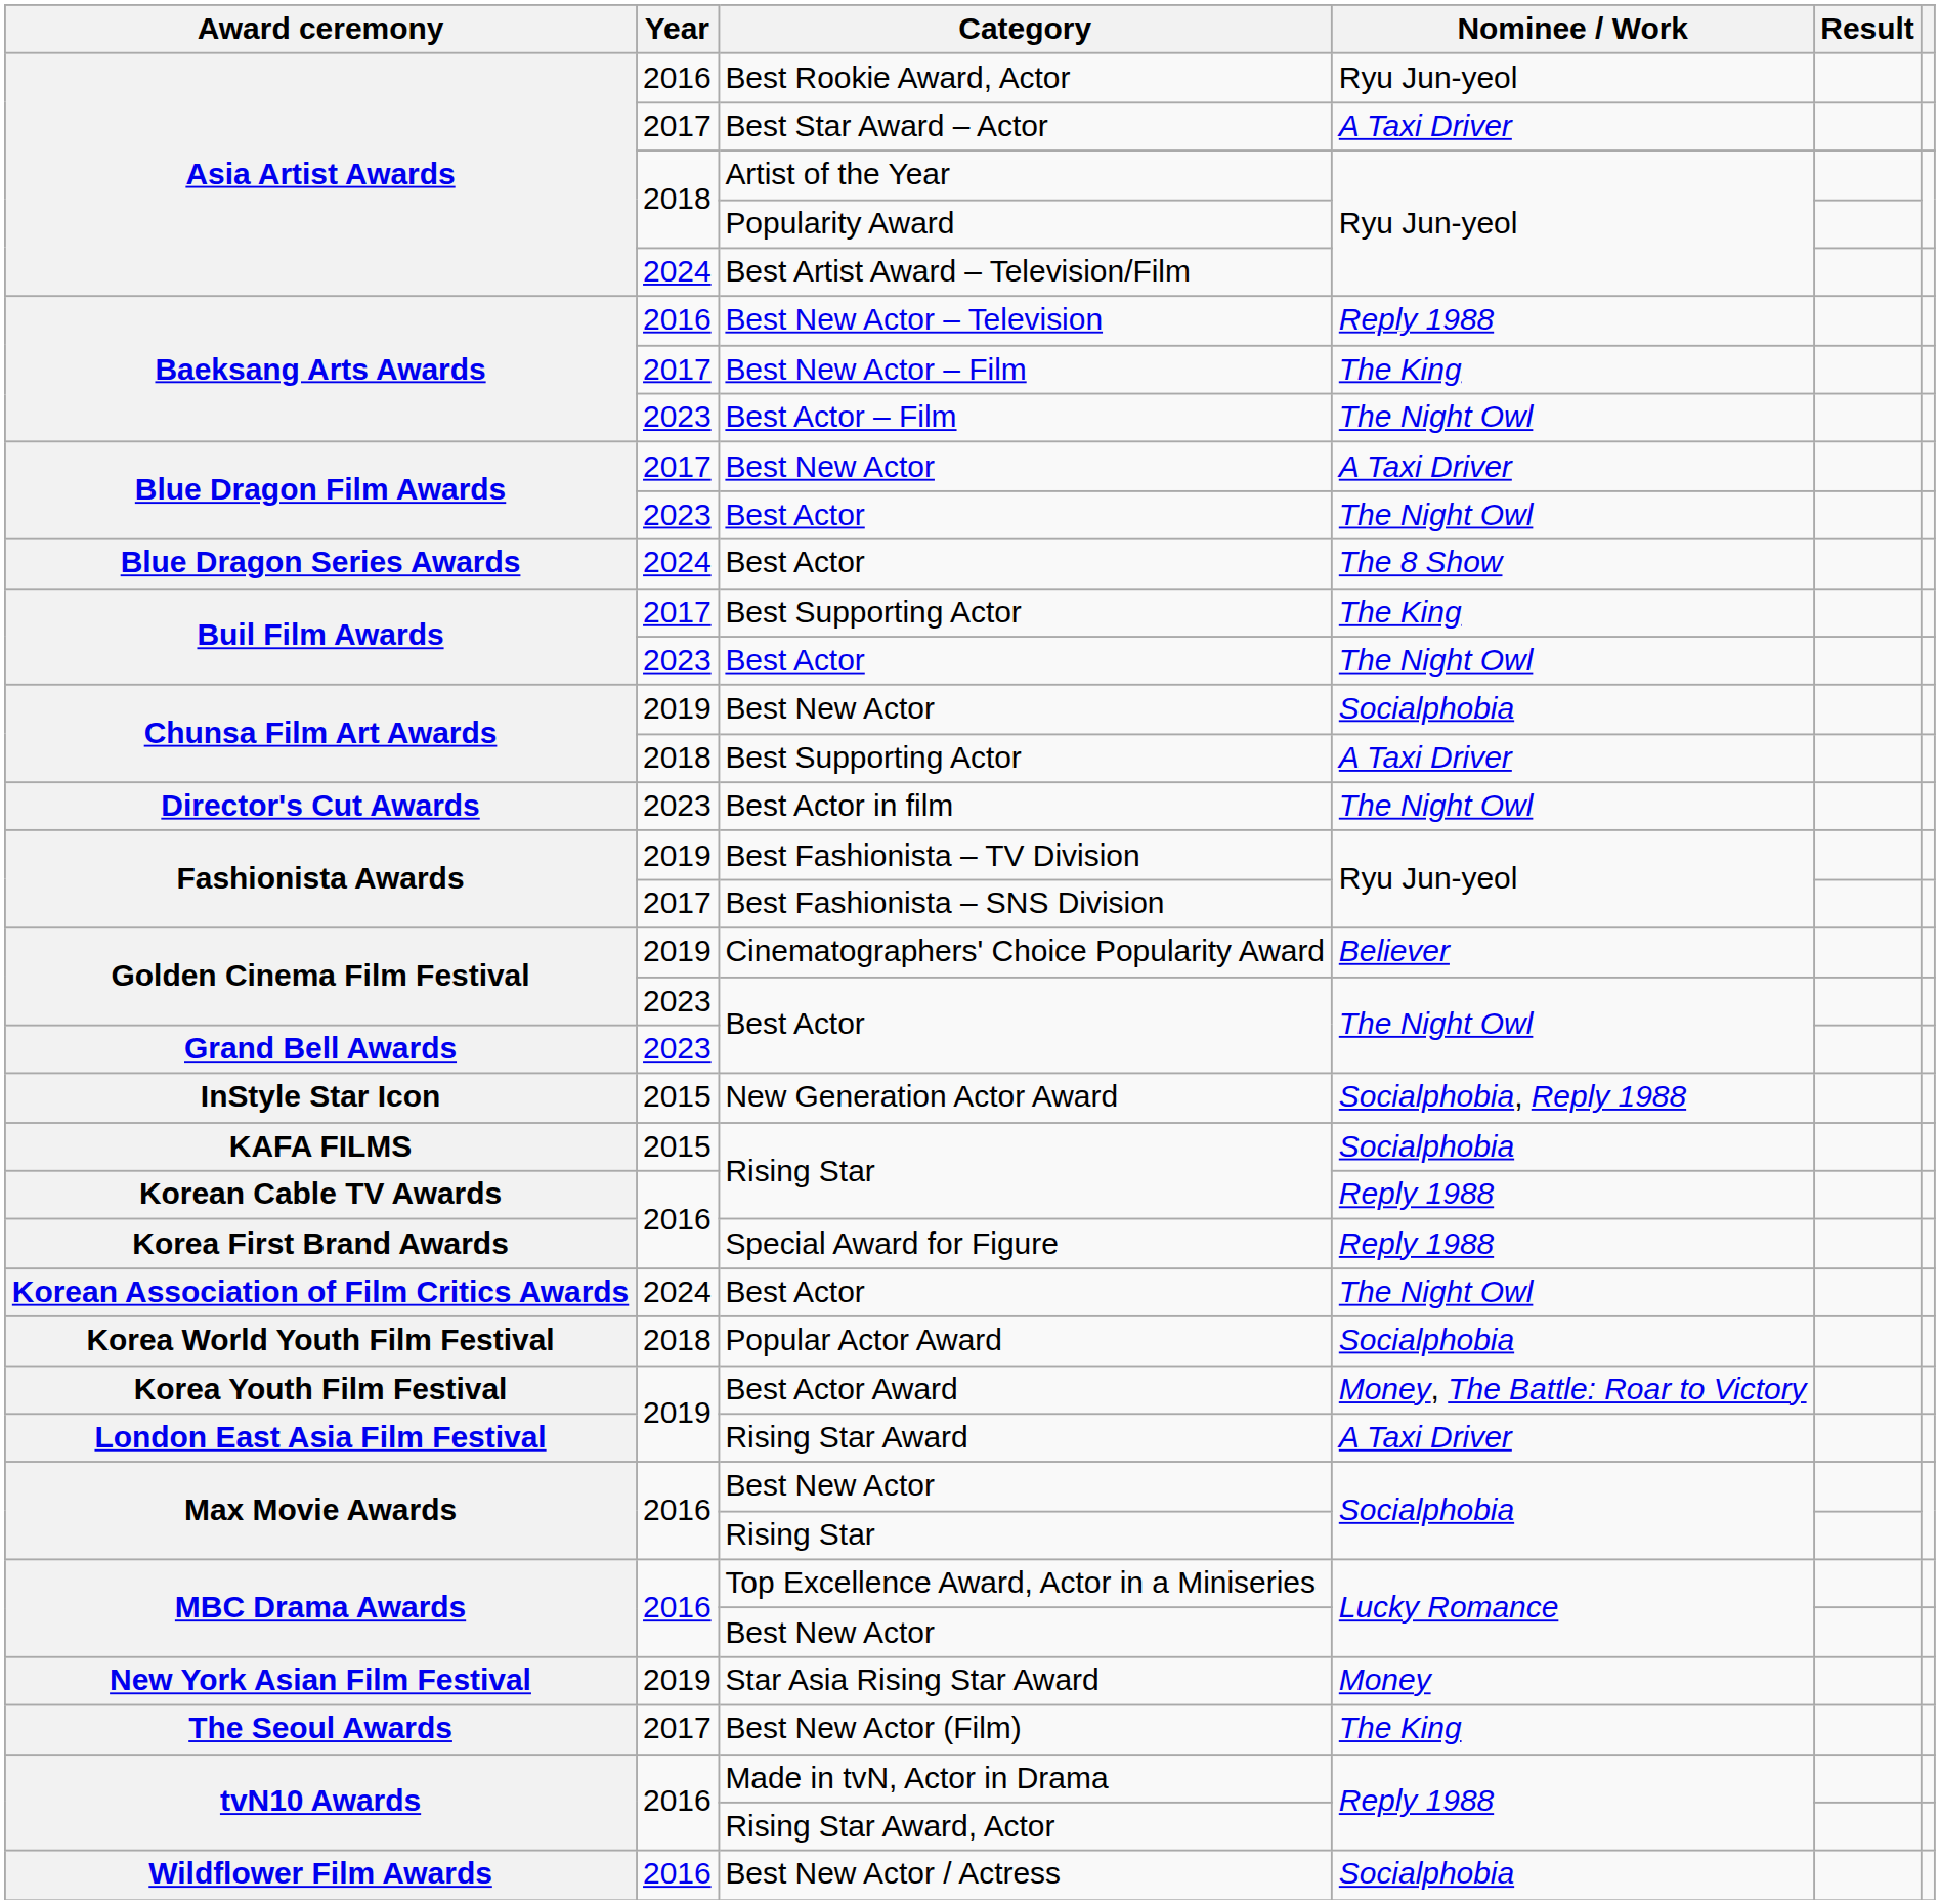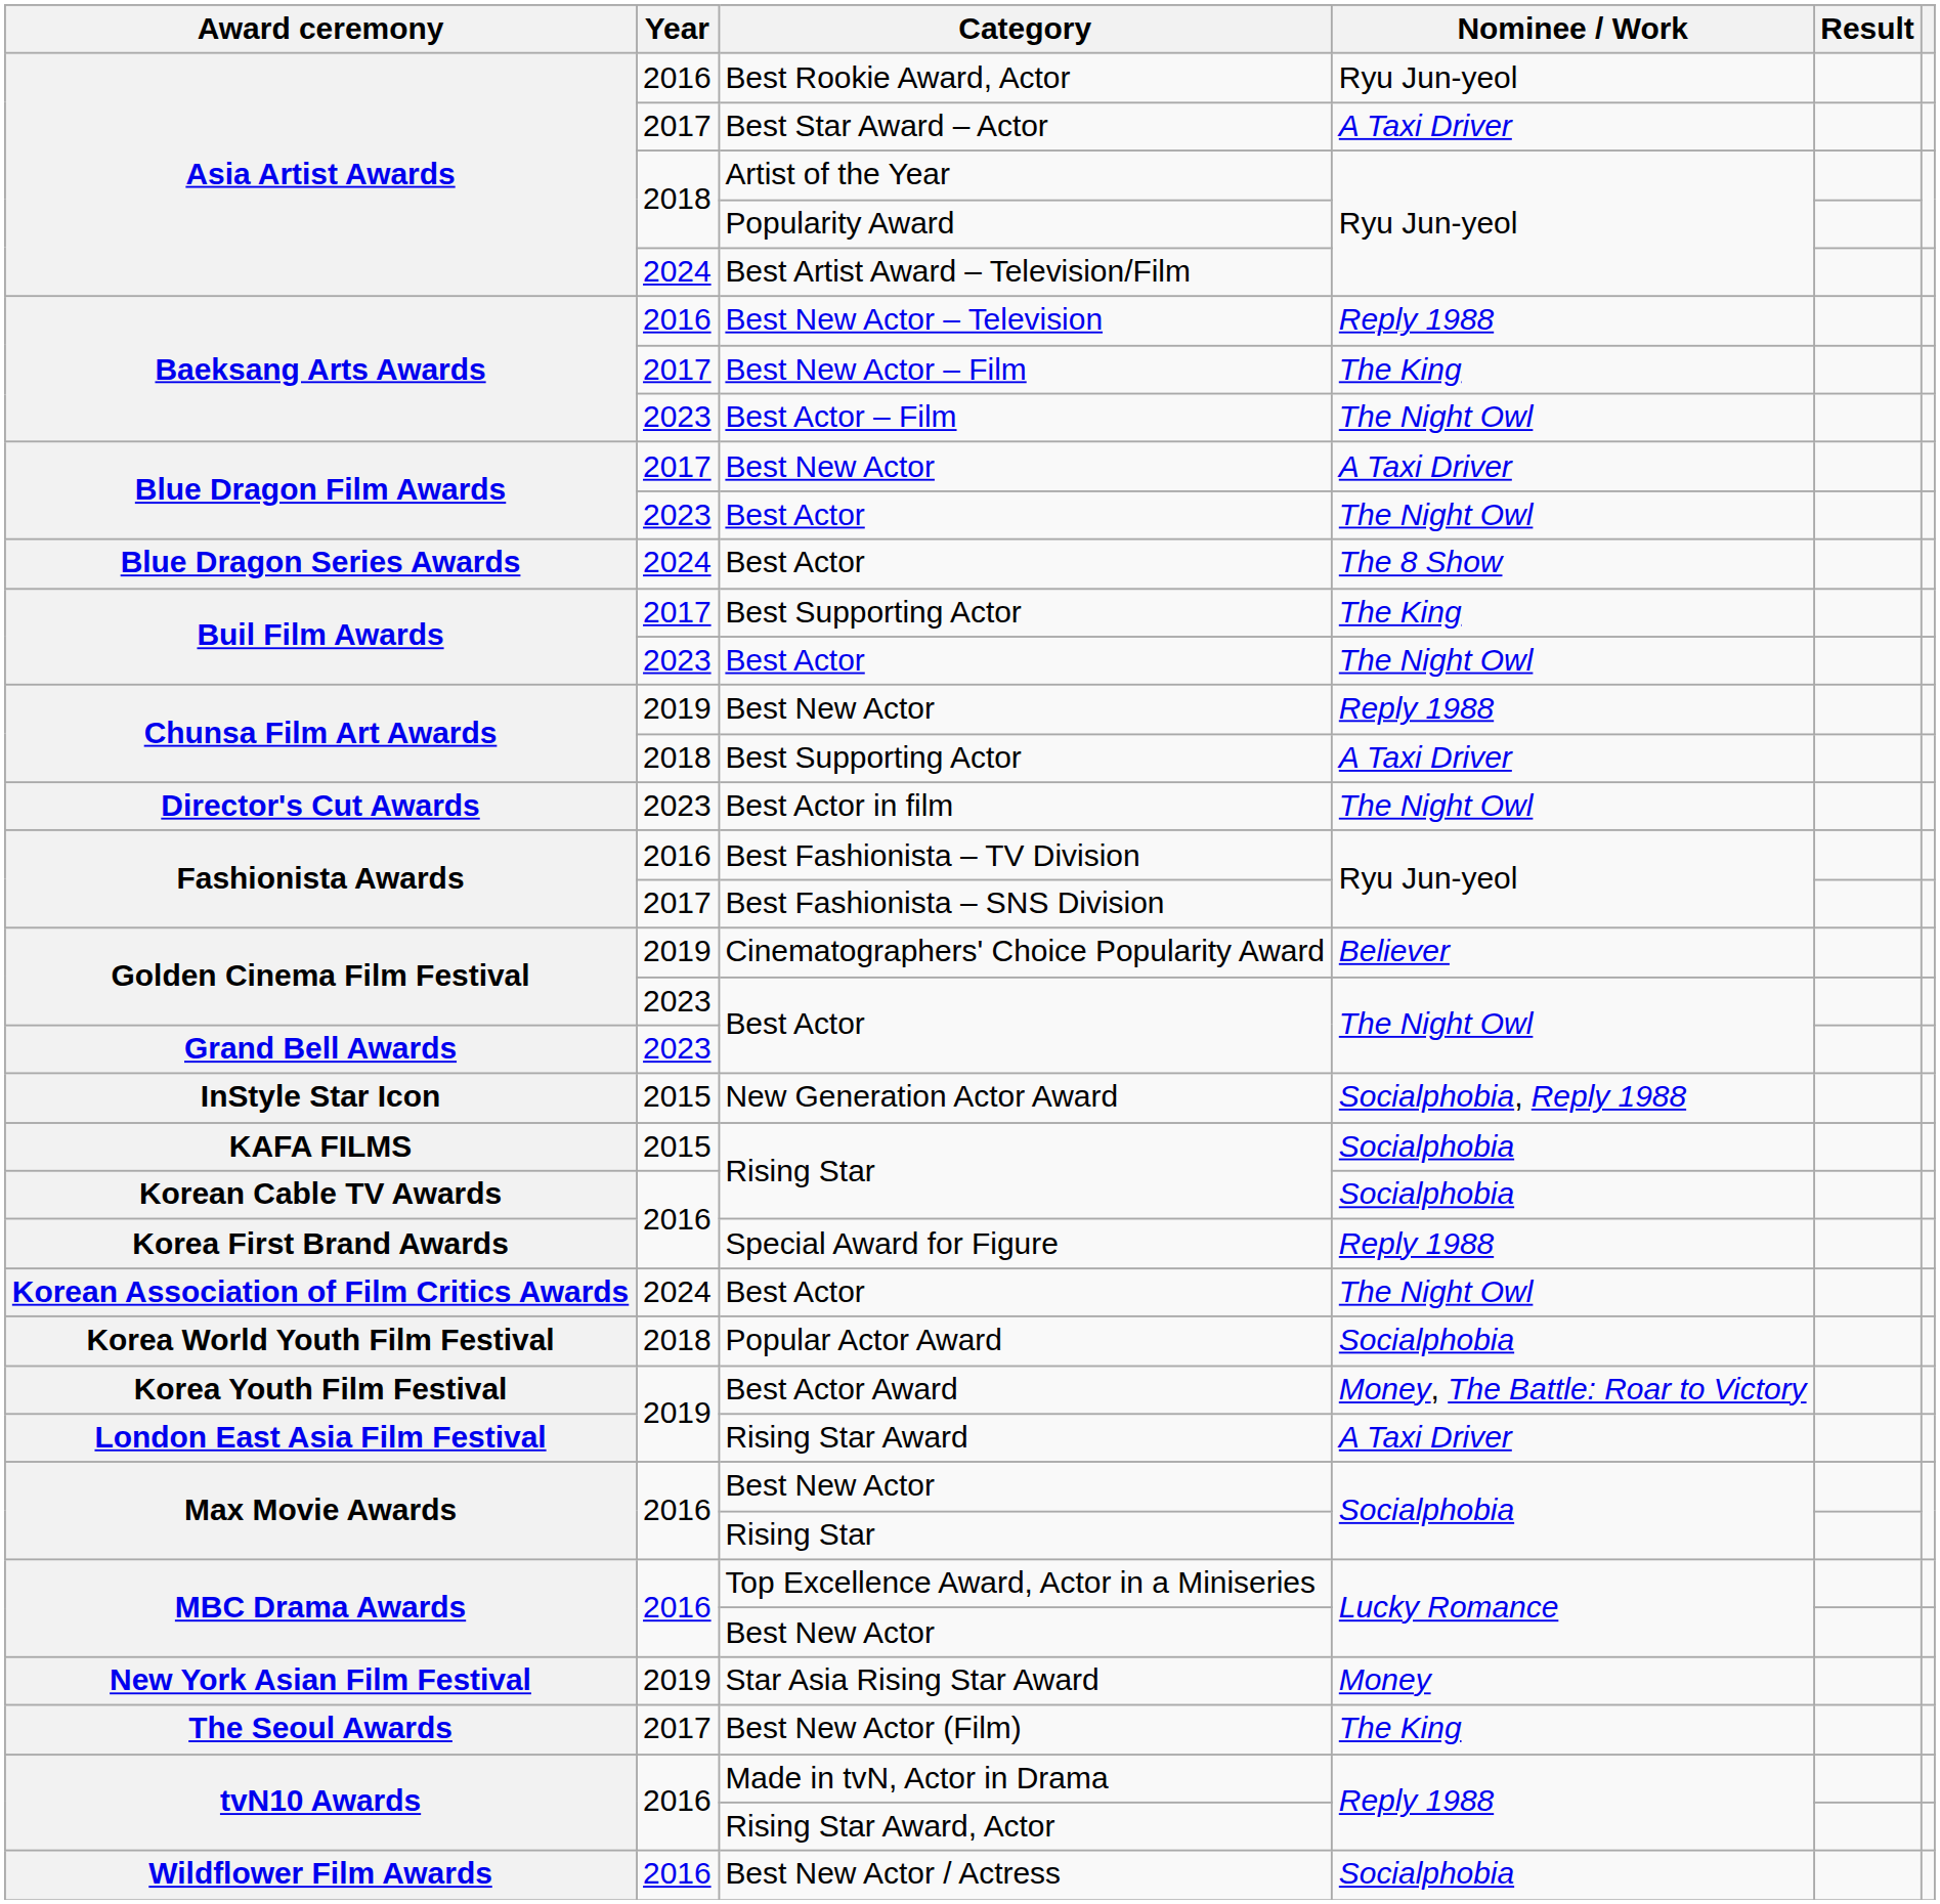Chunsa Film Art Awards / Best New Actor | Nominee / Work: Socialphobia -> Reply 1988
Best Fashionista – TV Division | Year: 2019 -> 2016
Korean Cable TV Awards / Rising Star | Nominee / Work: Reply 1988 -> Socialphobia
